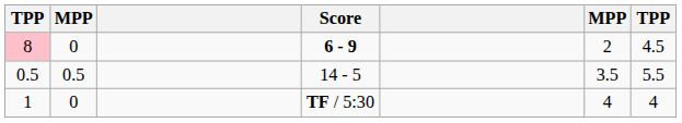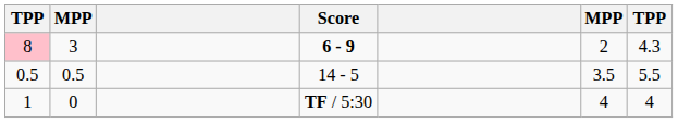8 | column 2: 0 -> 3
8 | column 7: 4.5 -> 4.3
